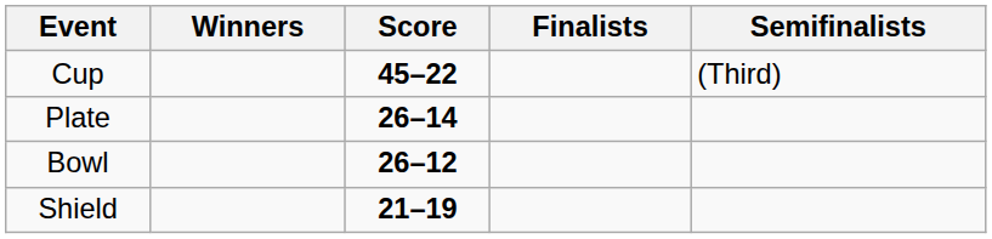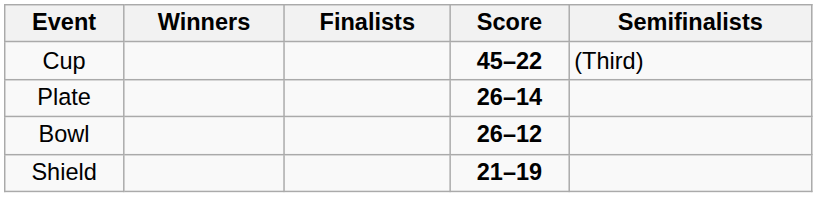columns swapped: Score <-> Finalists
